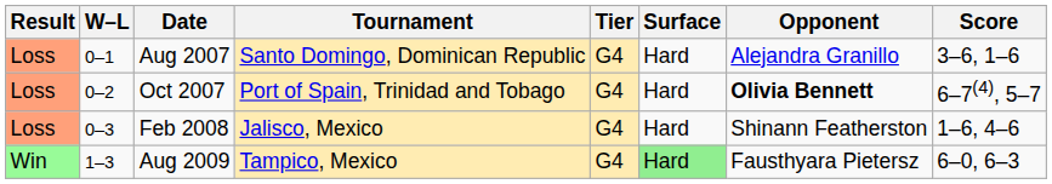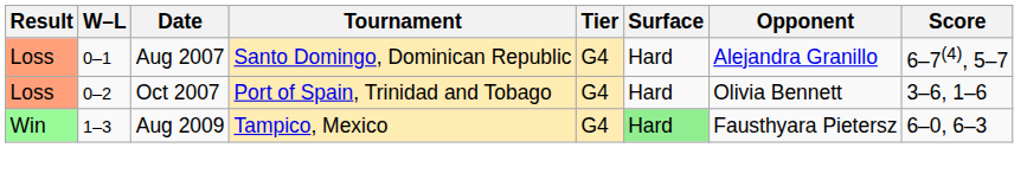Aug 2007 | Score: 3–6, 1–6 -> 6–7(4), 5–7
Oct 2007 | Opponent: bold -> normal
Oct 2007 | Score: 6–7(4), 5–7 -> 3–6, 1–6
- row: Loss | 0–3 | Feb 2008 | Jalisco, Mexico | G4 | Hard | Shinann Featherston | 1–6, 4–6
